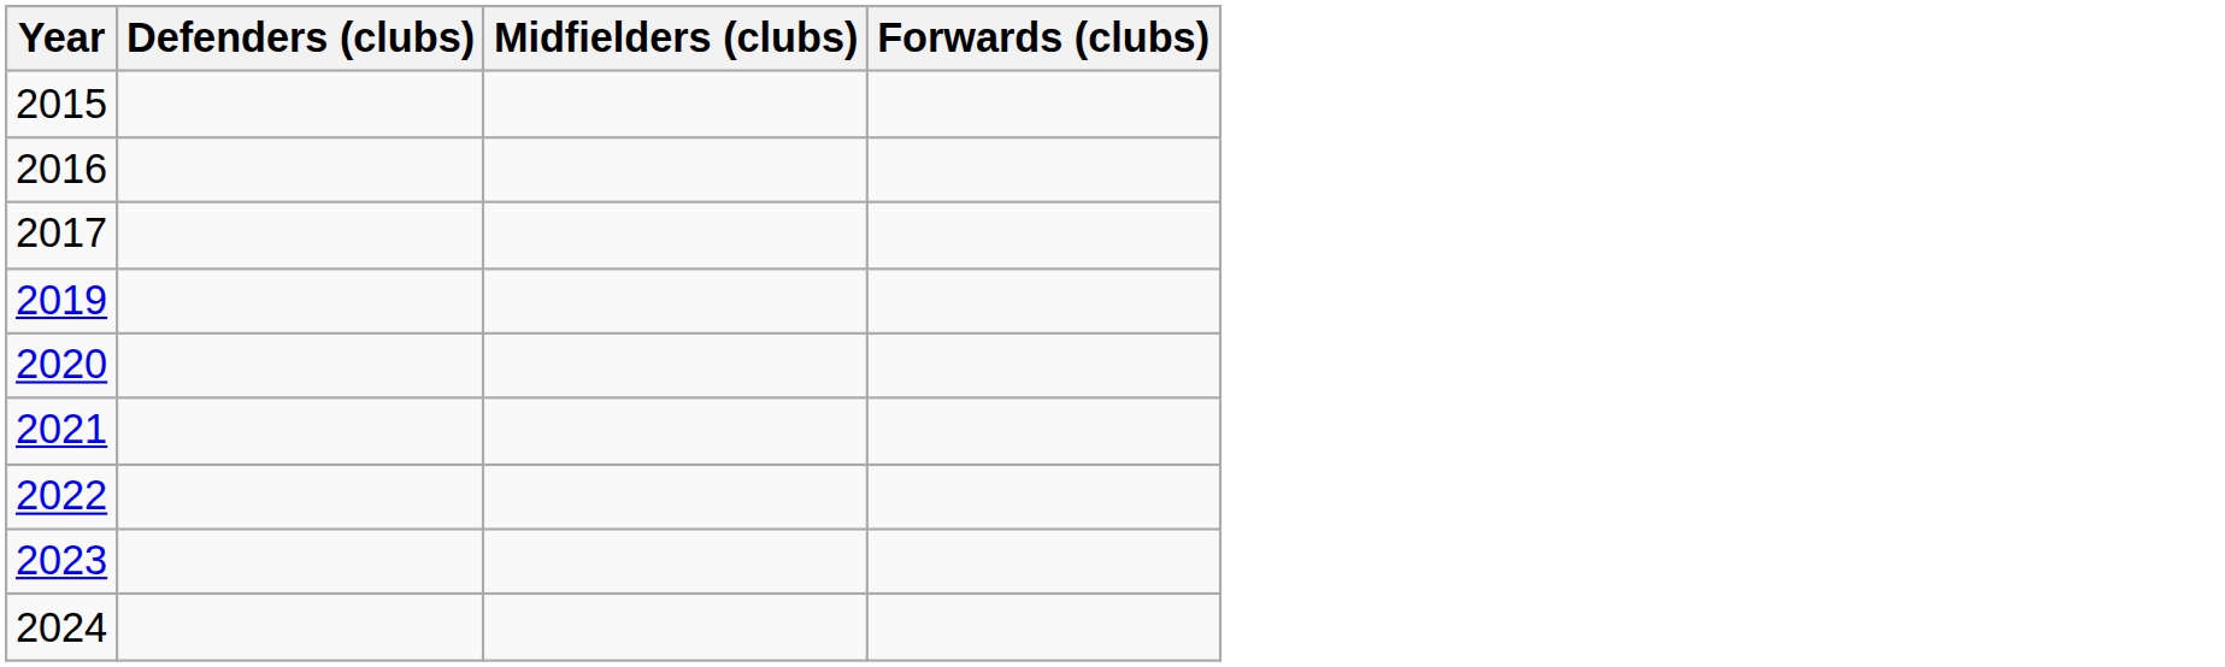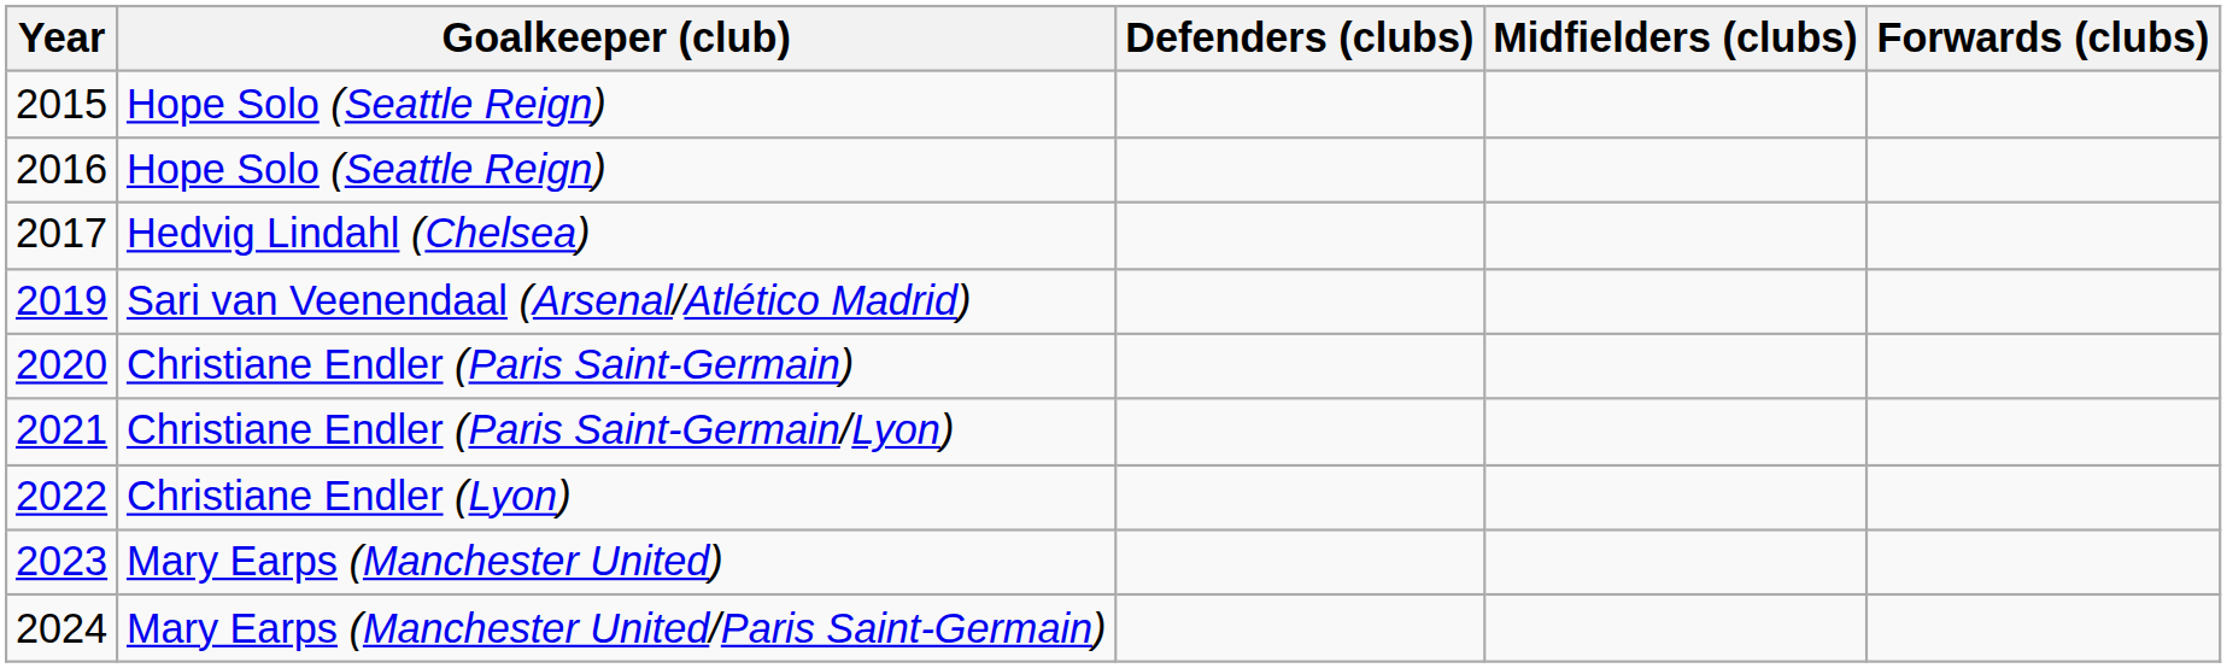+ column: Goalkeeper (club) | Hope Solo (Seattle Reign) | Hope Solo (Seattle Reign) | Hedvig Lindahl (Chelsea) | Sari van Veenendaal (Arsenal/Atlético Madrid) | Christiane Endler (Paris Saint-Germain) | Christiane Endler (Paris Saint-Germain/Lyon) | Christiane Endler (Lyon) | Mary Earps (Manchester United) | Mary Earps (Manchester United/Paris Saint-Germain)
